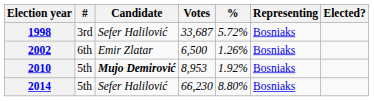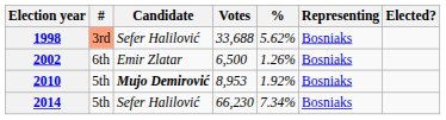1998 | #: no background -> lightsalmon background
1998 | Votes: 33,687 -> 33,688
1998 | %: 5.72% -> 5.62%
2014 | %: 8.80% -> 7.34%
